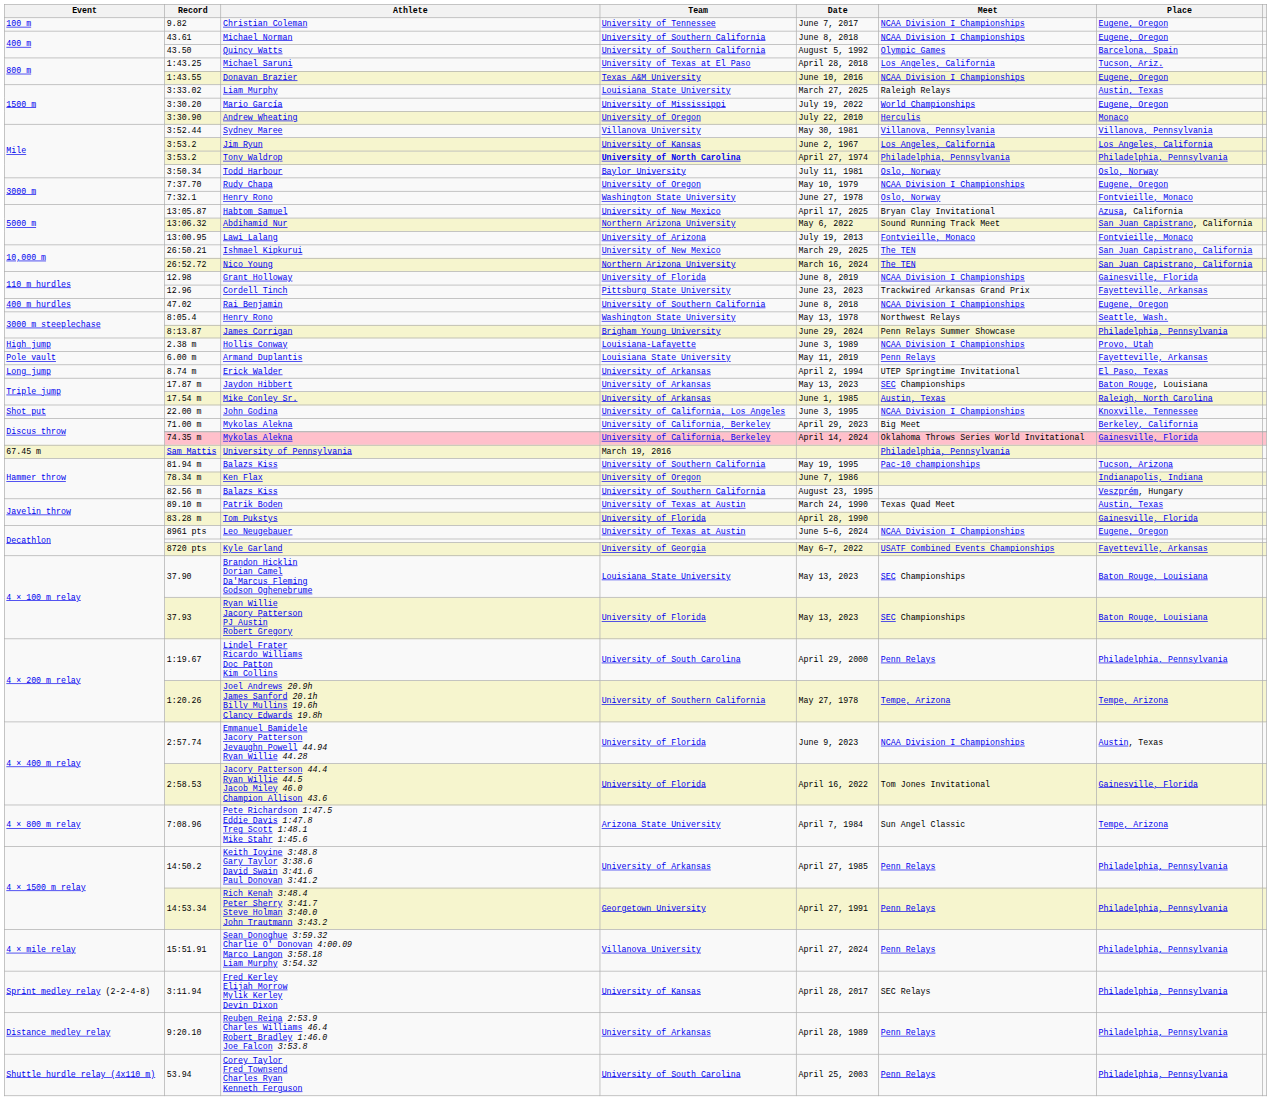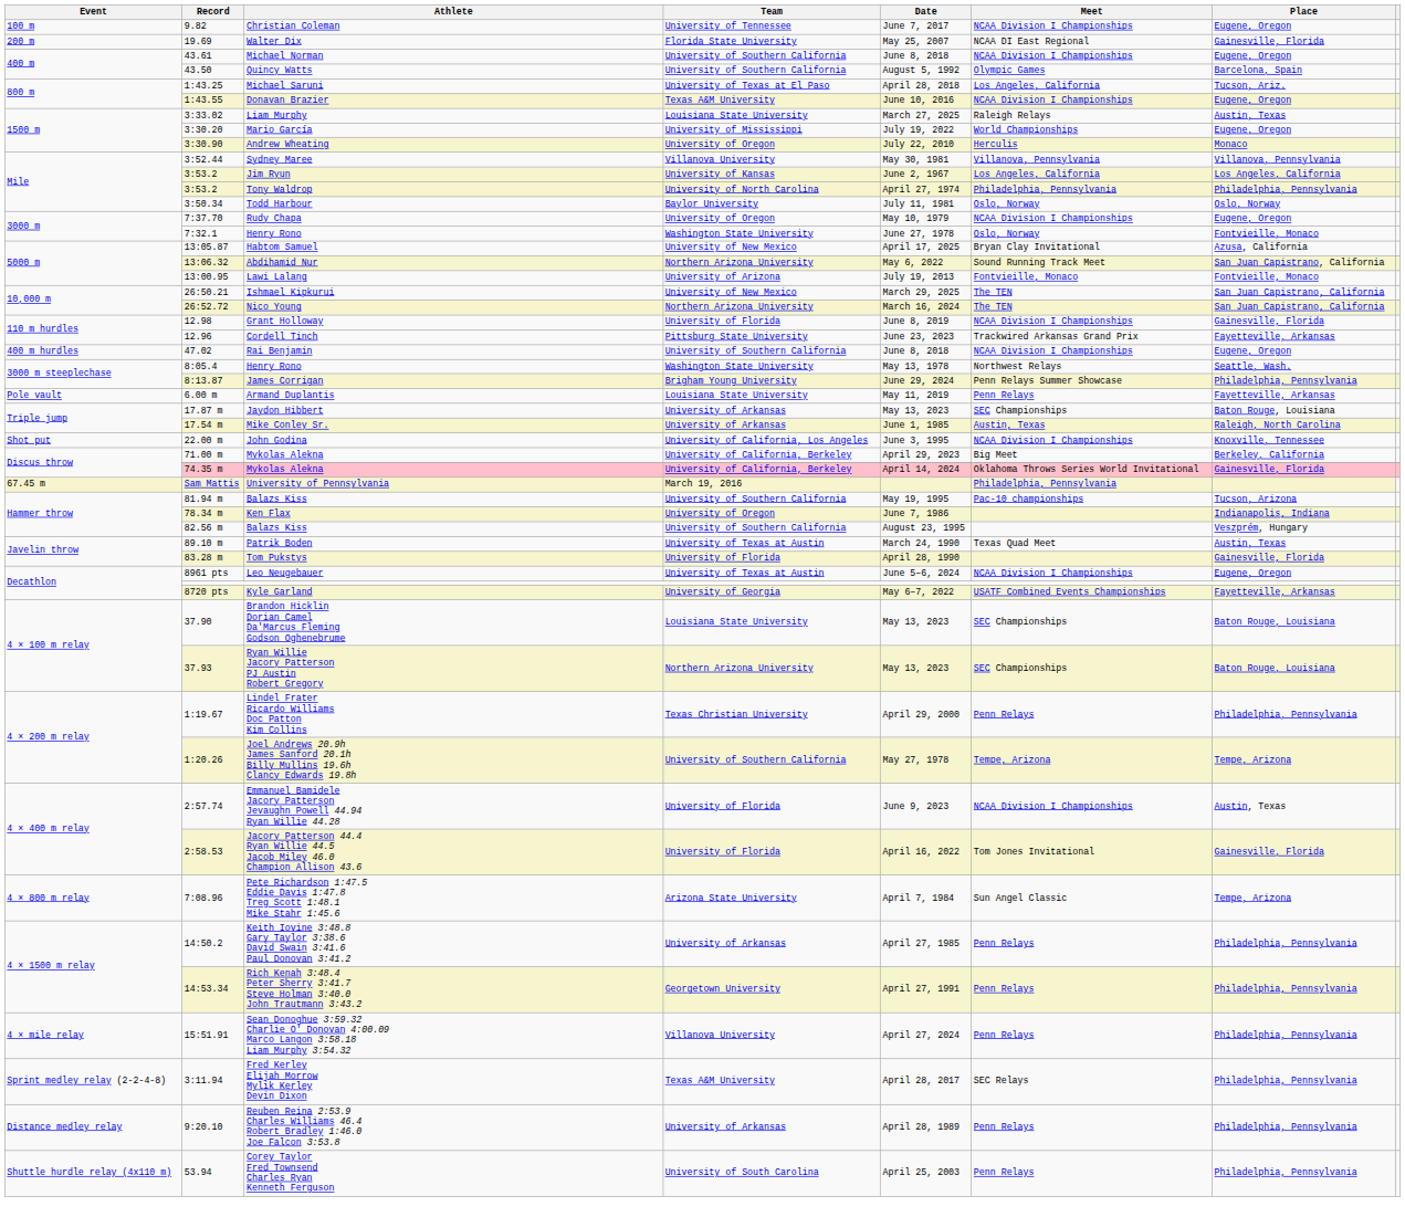+ row: 200 m | 19.69 | Walter Dix | Florida State University | May 25, 2007 | NCAA DI East Regional | Gainesville, Florida
Tony Waldrop | Team: bold -> normal
- row: High jump | 2.38 m | Hollis Conway | Louisiana-Lafayette | June 3, 1989 | NCAA Division I Championships | Provo, Utah
- row: Long jump | 8.74 m | Erick Walder | University of Arkansas | April 2, 1994 | UTEP Springtime Invitational | El Paso, Texas
Ryan Willie Jacory Patterson PJ Austin Robert Gregory | Team: University of Florida -> Northern Arizona University
Lindel Frater Ricardo Williams Doc Patton Kim Collins | Team: University of South Carolina -> Texas Christian University
Fred Kerley Elijah Morrow Mylik Kerley Devin Dixon | Team: University of Kansas -> Texas A&M University
